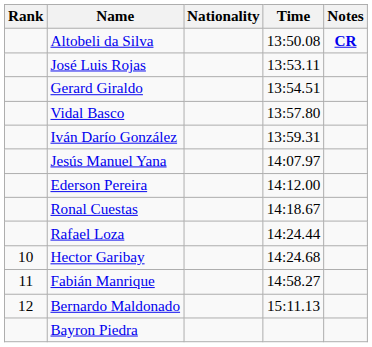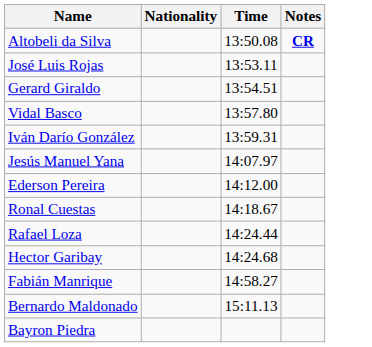- column: Rank | 10 | 11 | 12
